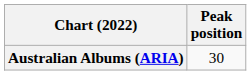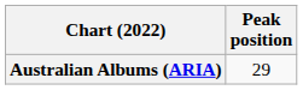Australian Albums (ARIA) | Peak position: 30 -> 29
